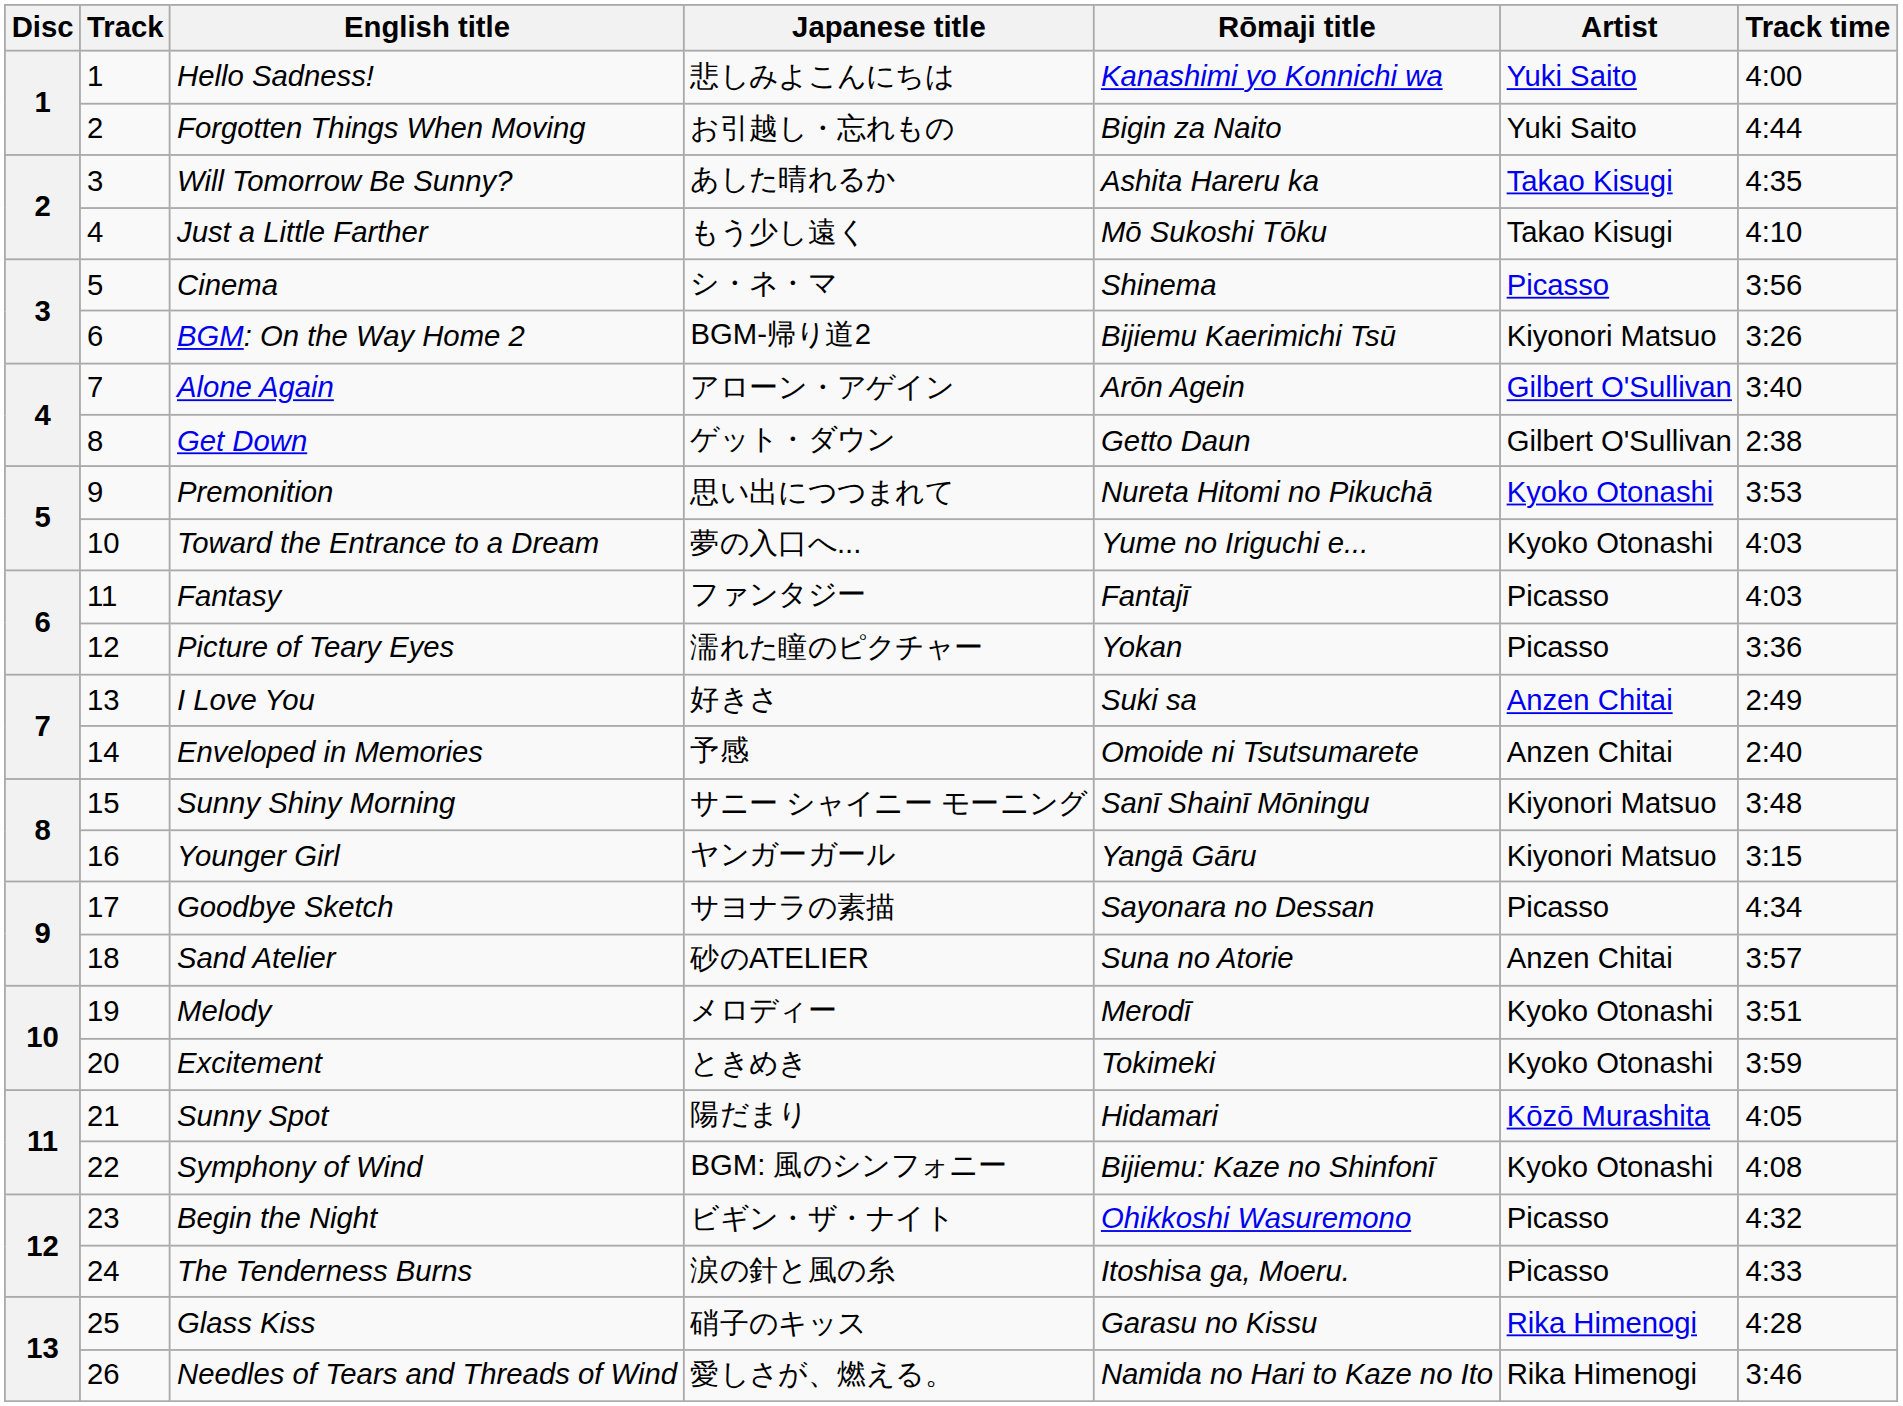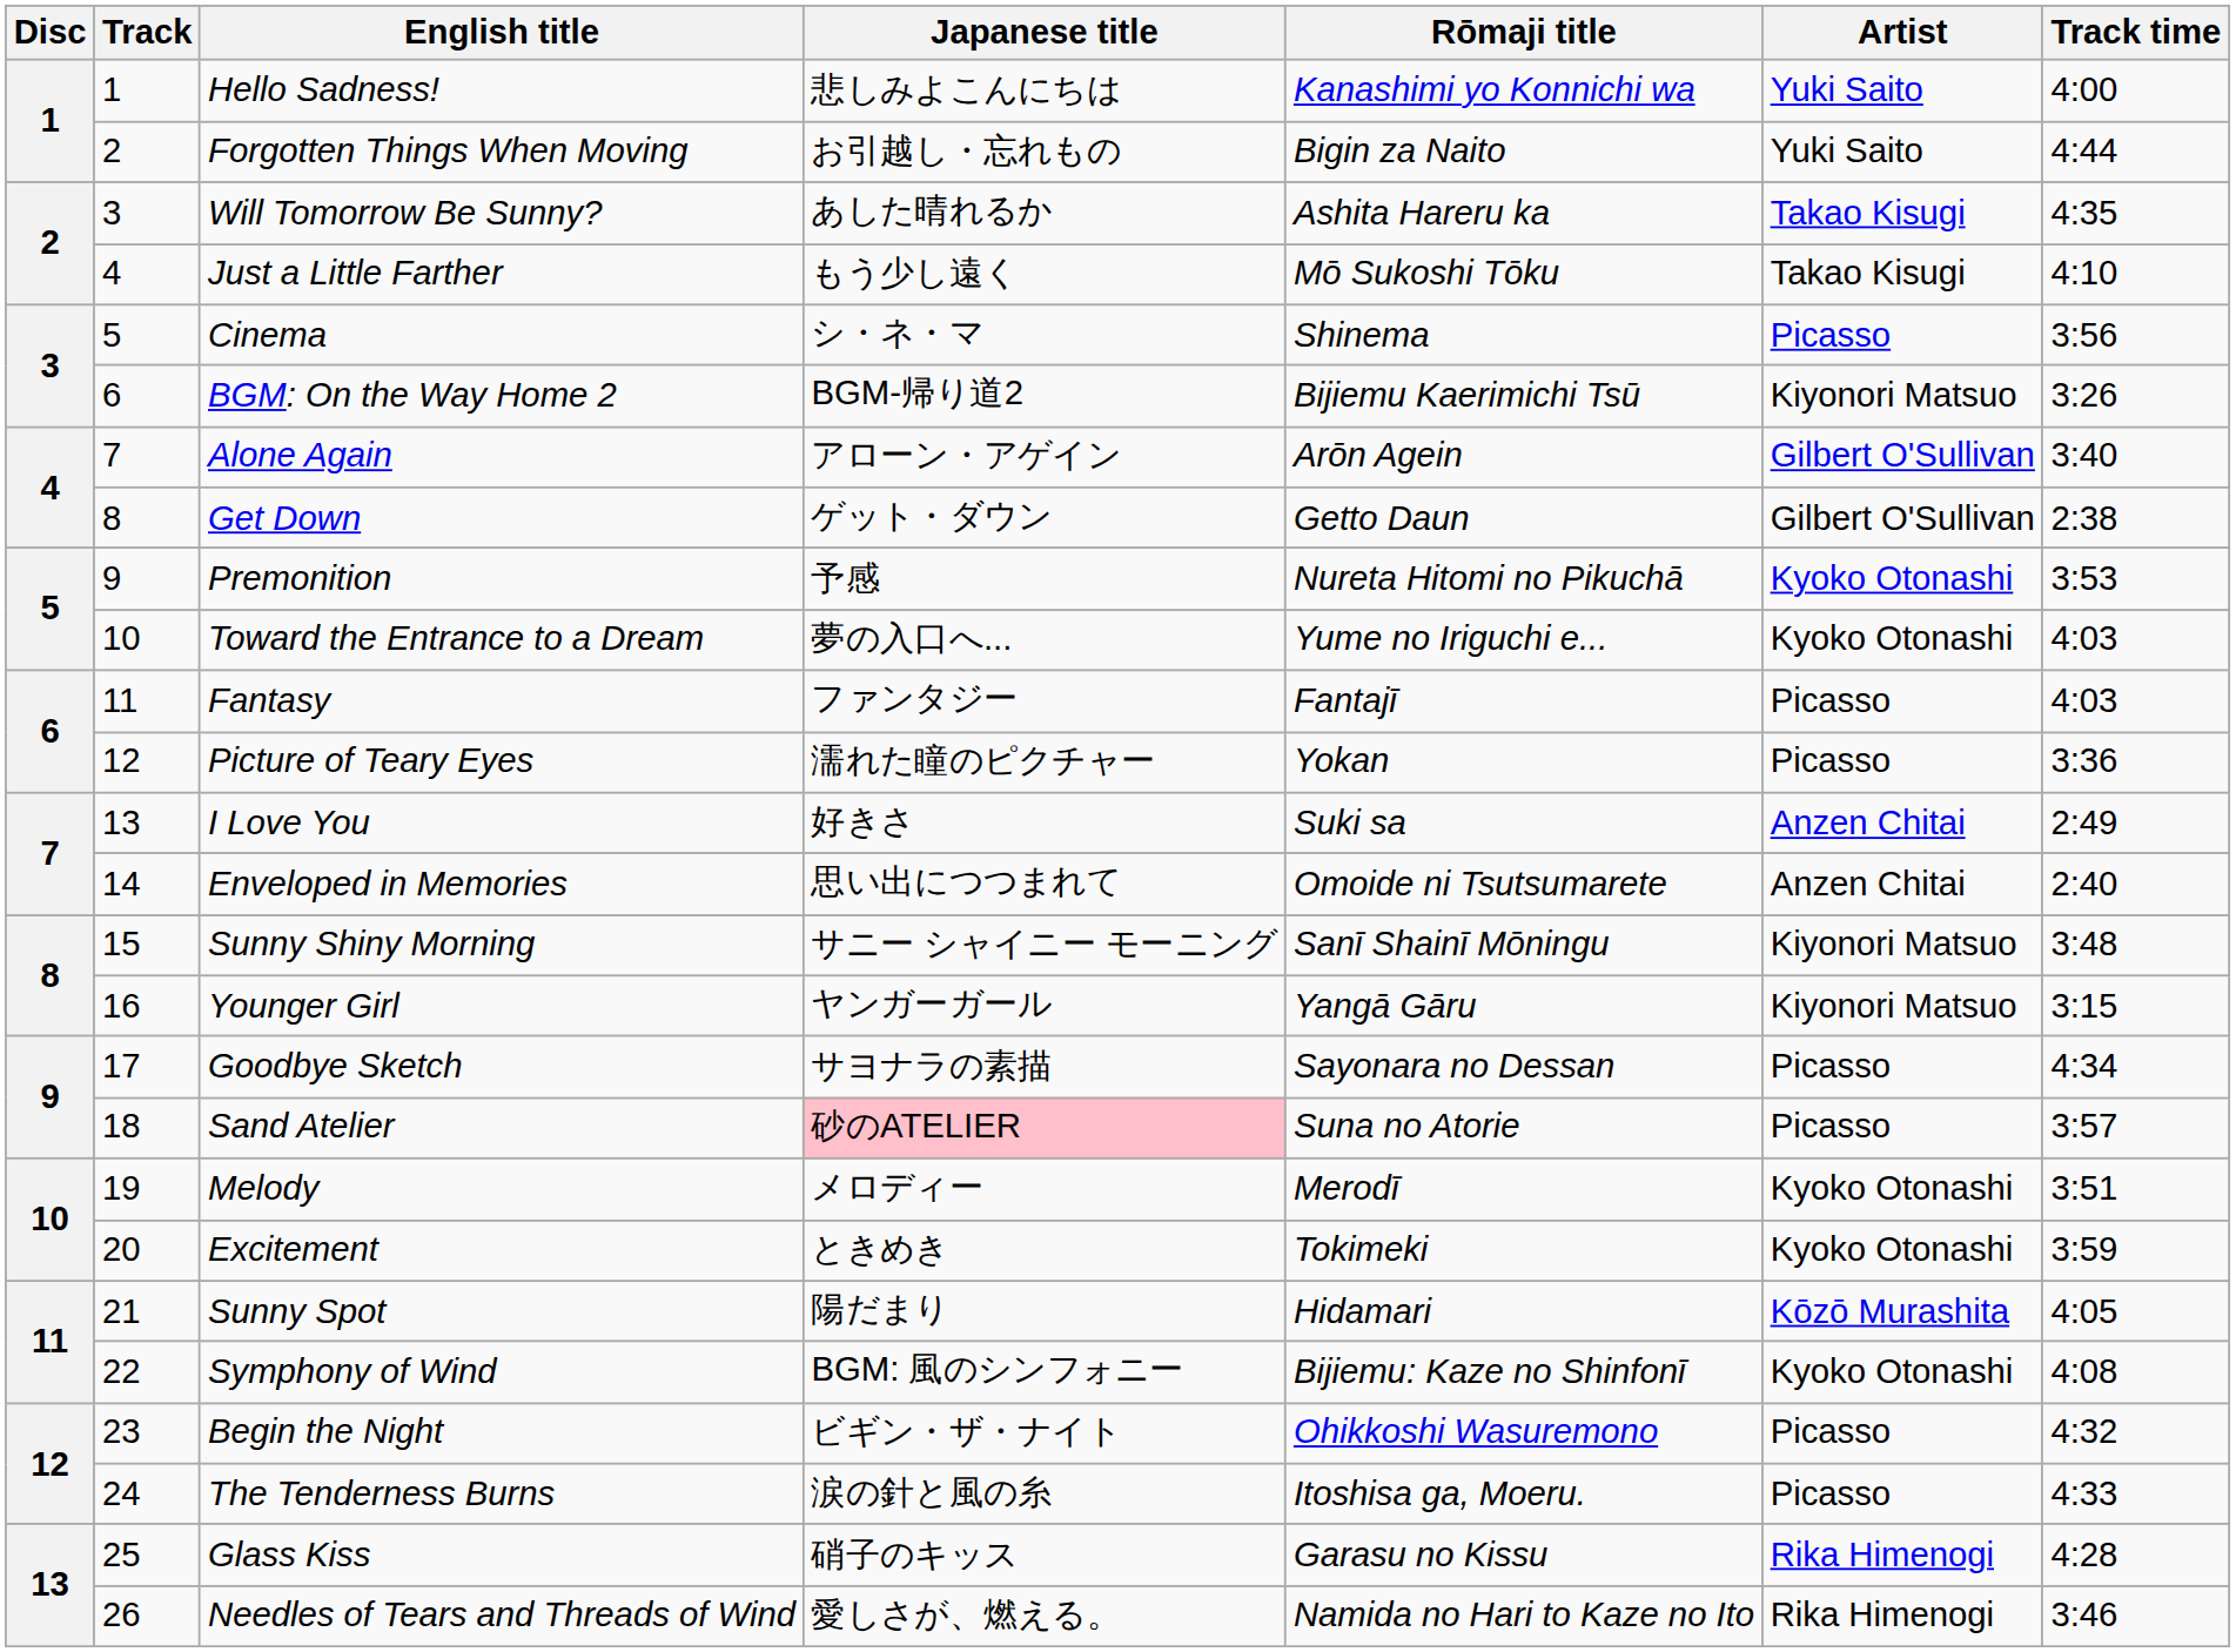Premonition | Japanese title: 思い出につつまれて -> 予感
Enveloped in Memories | Japanese title: 予感 -> 思い出につつまれて
Sand Atelier | Japanese title: no background -> pink background
Sand Atelier | Artist: Anzen Chitai -> Picasso
